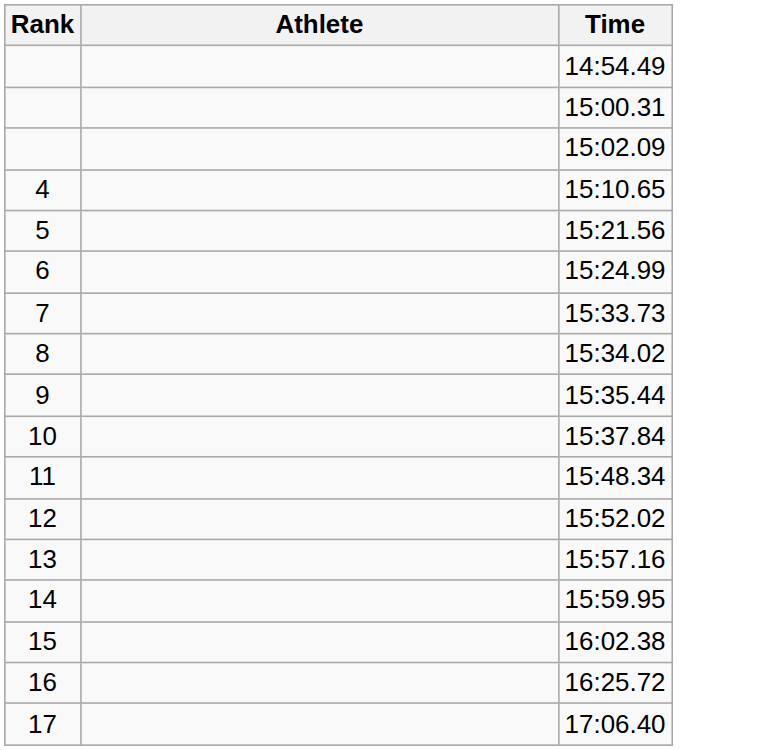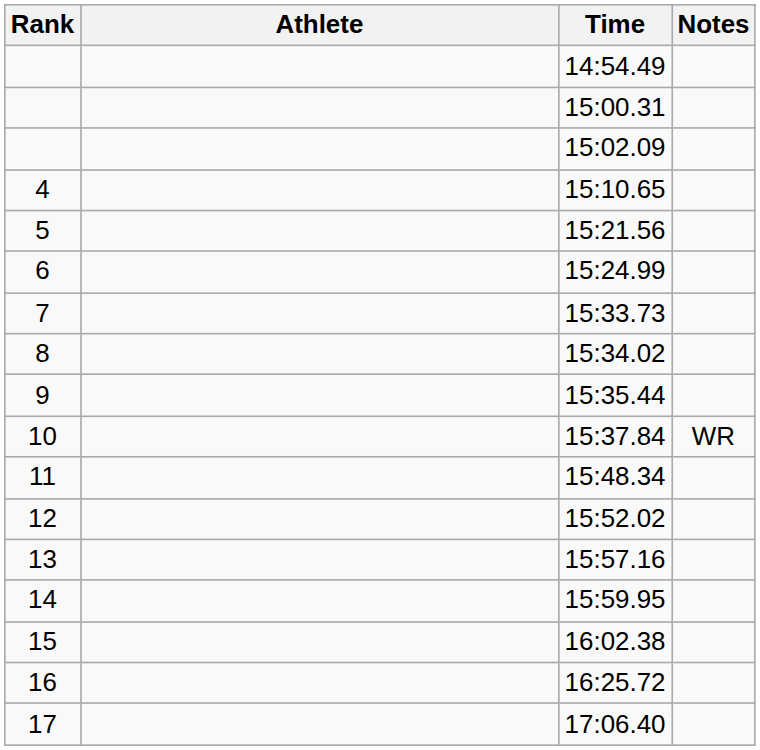+ column: Notes | WR
